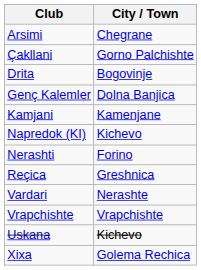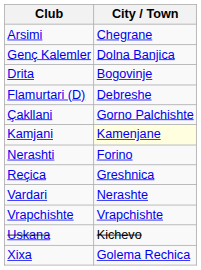rows swapped: Çakllani <-> Genç Kalemler
+ row: Flamurtari (D) | Debreshe
Kamjani | City / Town: no background -> lightyellow background
- row: Napredok (KI) | Kichevo
